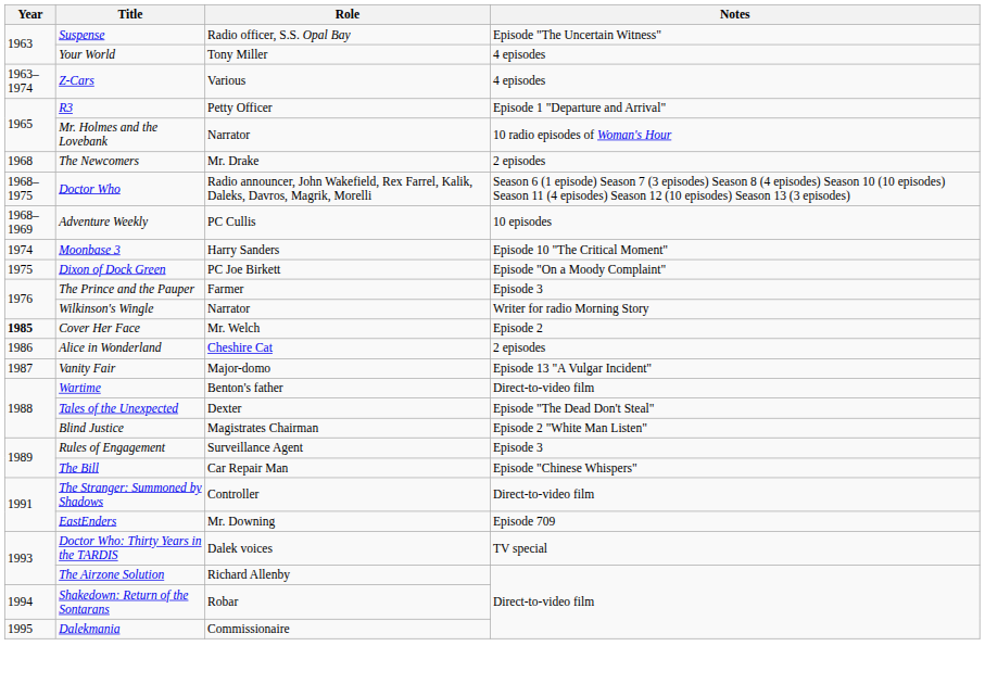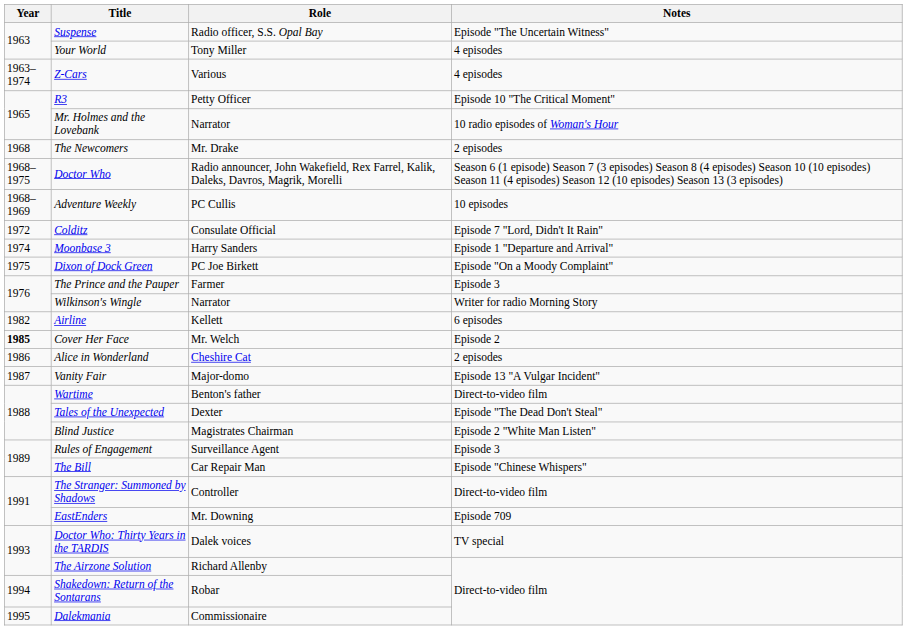R3 | Notes: Episode 1 "Departure and Arrival" -> Episode 10 "The Critical Moment"
+ row: 1972 | Colditz | Consulate Official | Episode 7 "Lord, Didn't It Rain"
Moonbase 3 | Notes: Episode 10 "The Critical Moment" -> Episode 1 "Departure and Arrival"
+ row: 1982 | Airline | Kellett | 6 episodes
